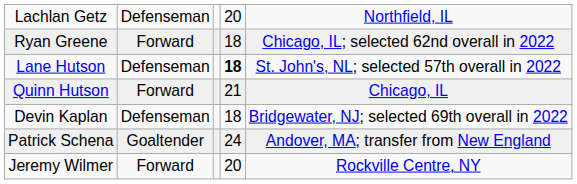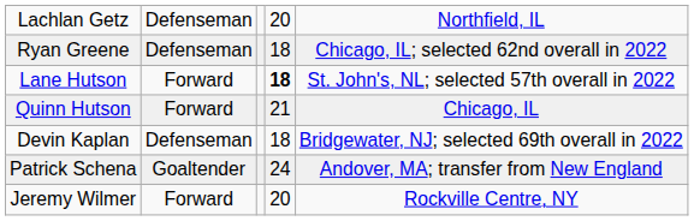Ryan Greene | column 2: Forward -> Defenseman
Lane Hutson | column 2: Defenseman -> Forward
